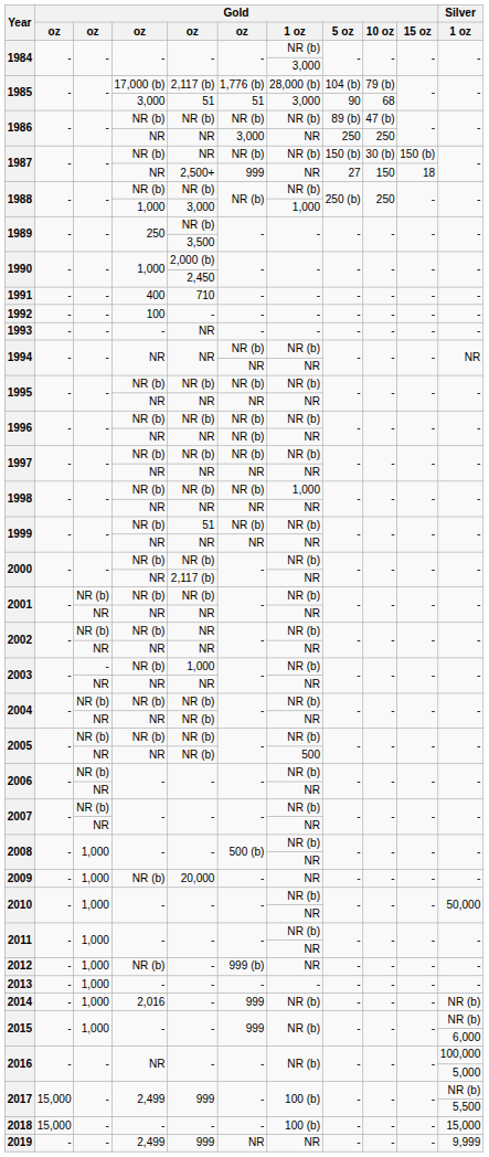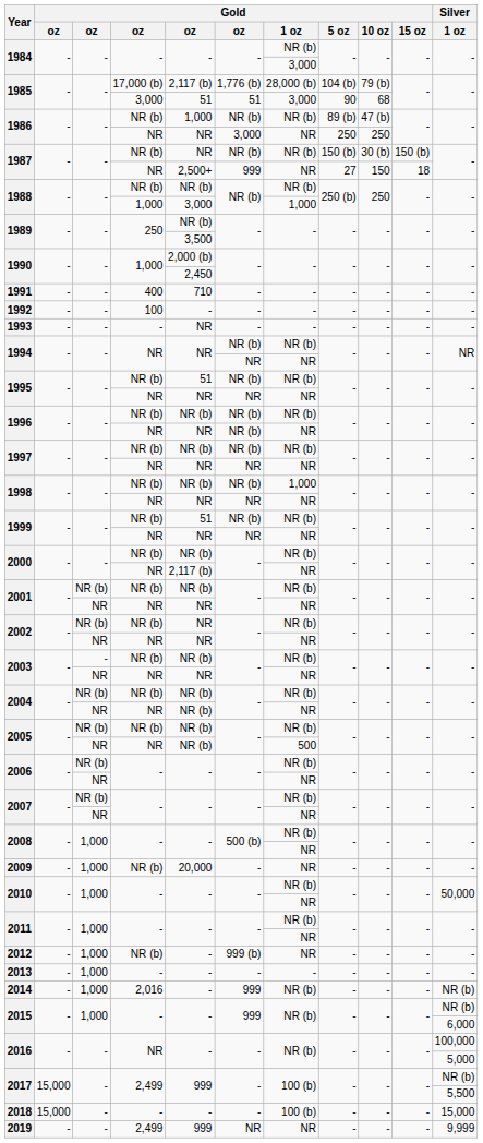1986 / NR (b) | column 5: NR (b) -> 1,000
1995 / NR (b) | column 5: NR (b) -> 51
2003 / NR (b) | column 5: 1,000 -> NR (b)
